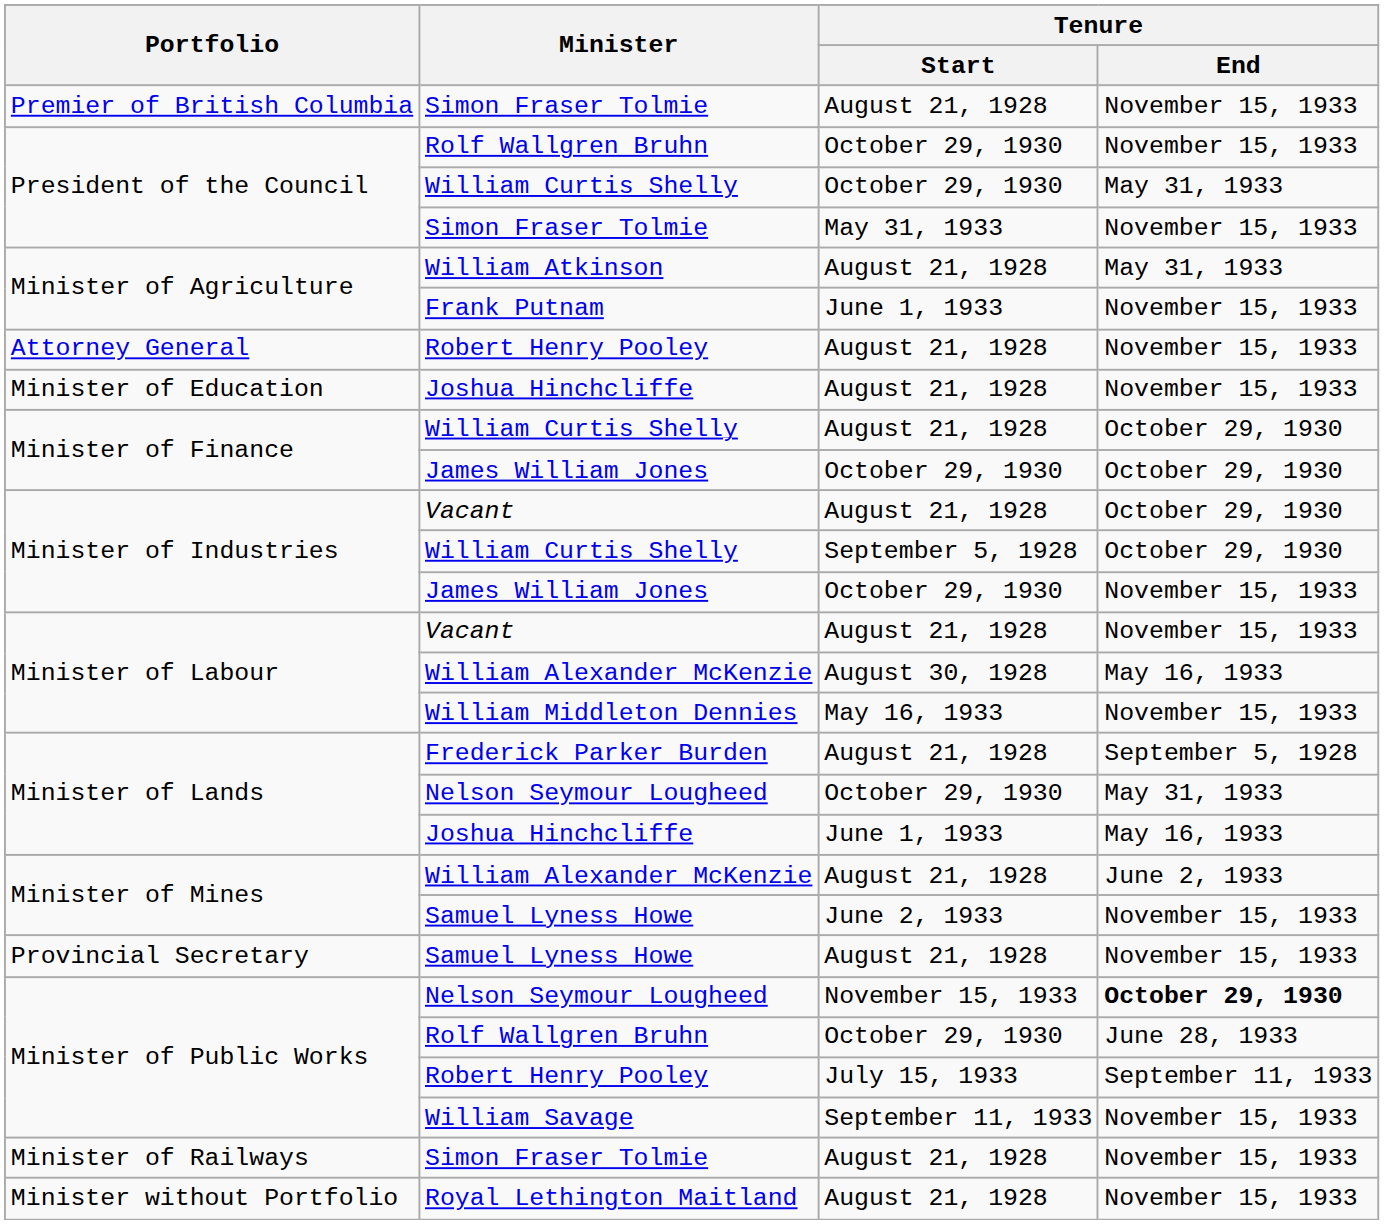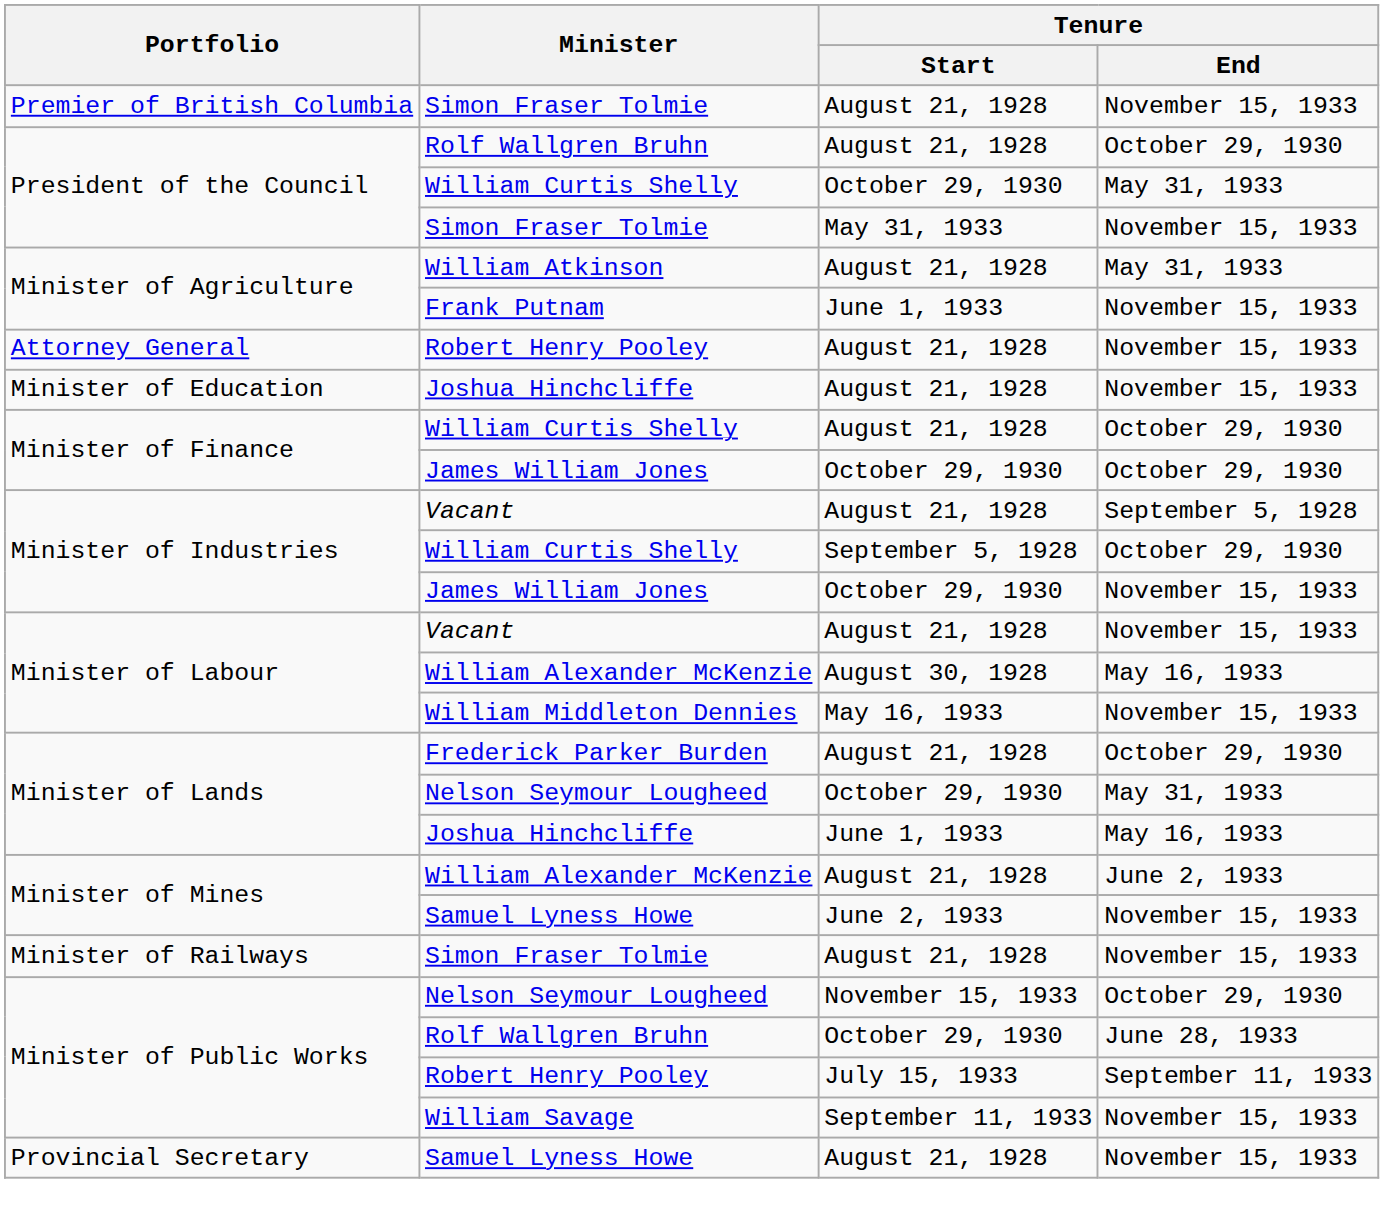President of the Council / Rolf Wallgren Bruhn | Tenure / Start: October 29, 1930 -> August 21, 1928
President of the Council / Rolf Wallgren Bruhn | Tenure / End: November 15, 1933 -> October 29, 1930
Minister of Industries / Vacant | Tenure / End: October 29, 1930 -> September 5, 1928
Frederick Parker Burden | Tenure / End: September 5, 1928 -> October 29, 1930
rows swapped: Provincial Secretary / Samuel Lyness Howe <-> Minister of Railways / Simon Fraser Tolmie
Minister of Public Works / Nelson Seymour Lougheed | Tenure / End: bold -> normal
- row: Minister without Portfolio | Royal Lethington Maitland | August 21, 1928 | November 15, 1933
